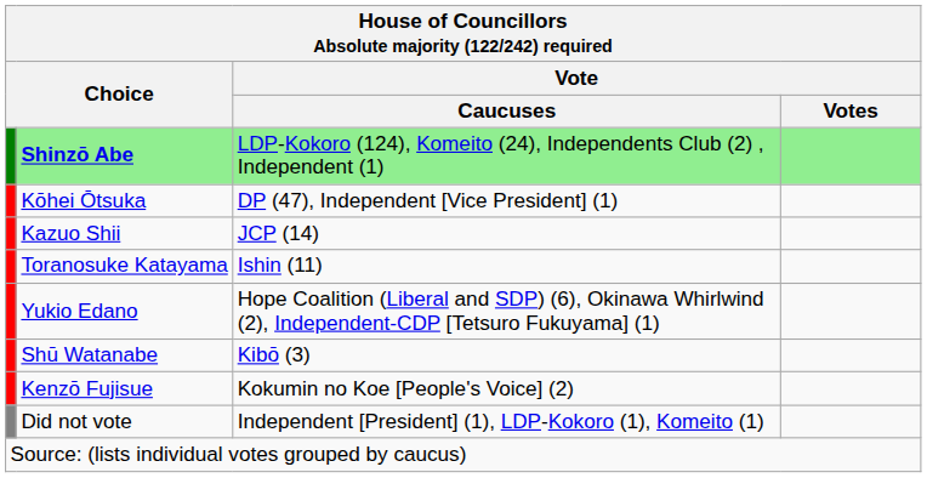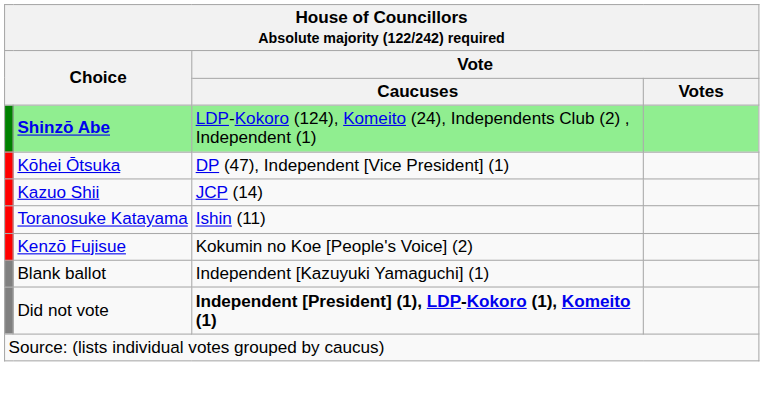- row: Yukio Edano | Hope Coalition (Liberal and SDP) (6), Okinawa Whirlwind (2), Independent-CDP [Tetsuro Fukuyama] (1)
- row: Shū Watanabe | Kibō (3)
+ row: Blank ballot | Independent [Kazuyuki Yamaguchi] (1)
Did not vote | Vote / Caucuses: normal -> bold
